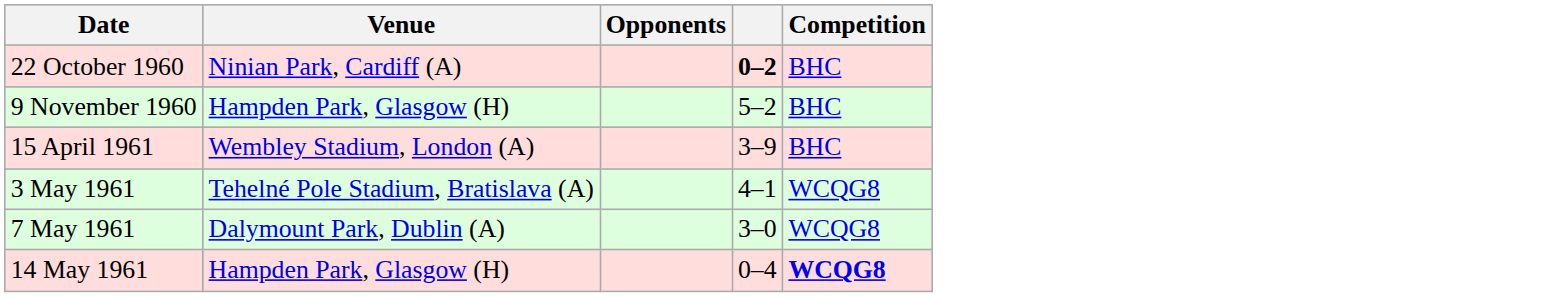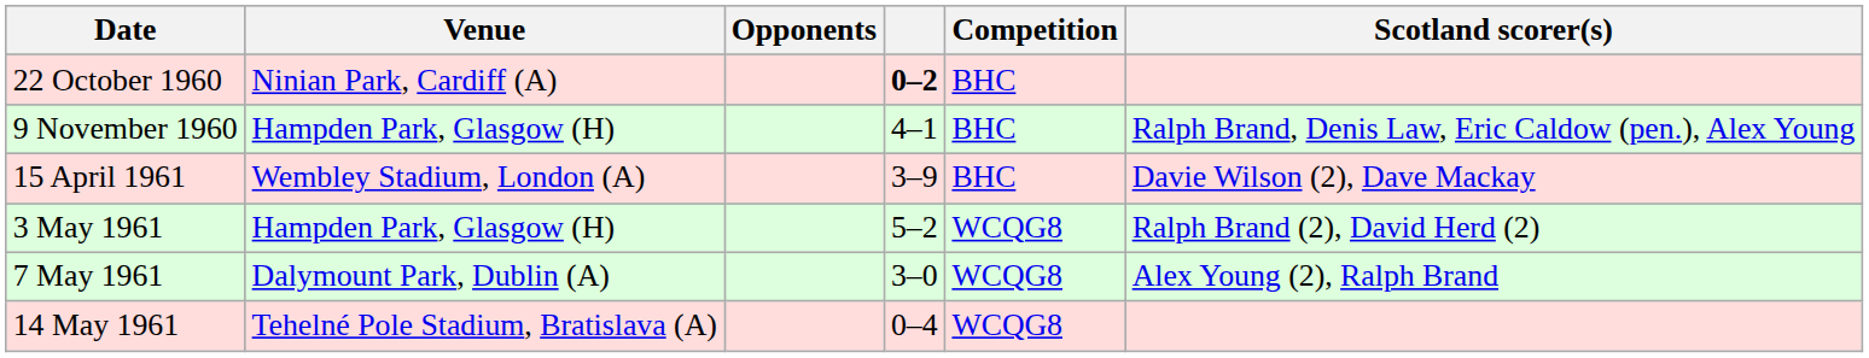+ column: Scotland scorer(s) | Ralph Brand, Denis Law, Eric Caldow (pen.), Alex Young | Davie Wilson (2), Dave Mackay | Ralph Brand (2), David Herd (2) | Alex Young (2), Ralph Brand
9 November 1960 | column 4: 5–2 -> 4–1
3 May 1961 | Venue: Tehelné Pole Stadium, Bratislava (A) -> Hampden Park, Glasgow (H)
3 May 1961 | column 4: 4–1 -> 5–2
14 May 1961 | Venue: Hampden Park, Glasgow (H) -> Tehelné Pole Stadium, Bratislava (A)
14 May 1961 | Competition: bold -> normal
